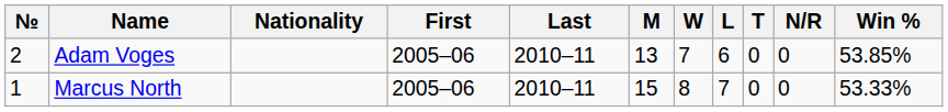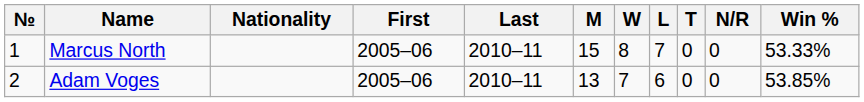rows swapped: Marcus North <-> Adam Voges
